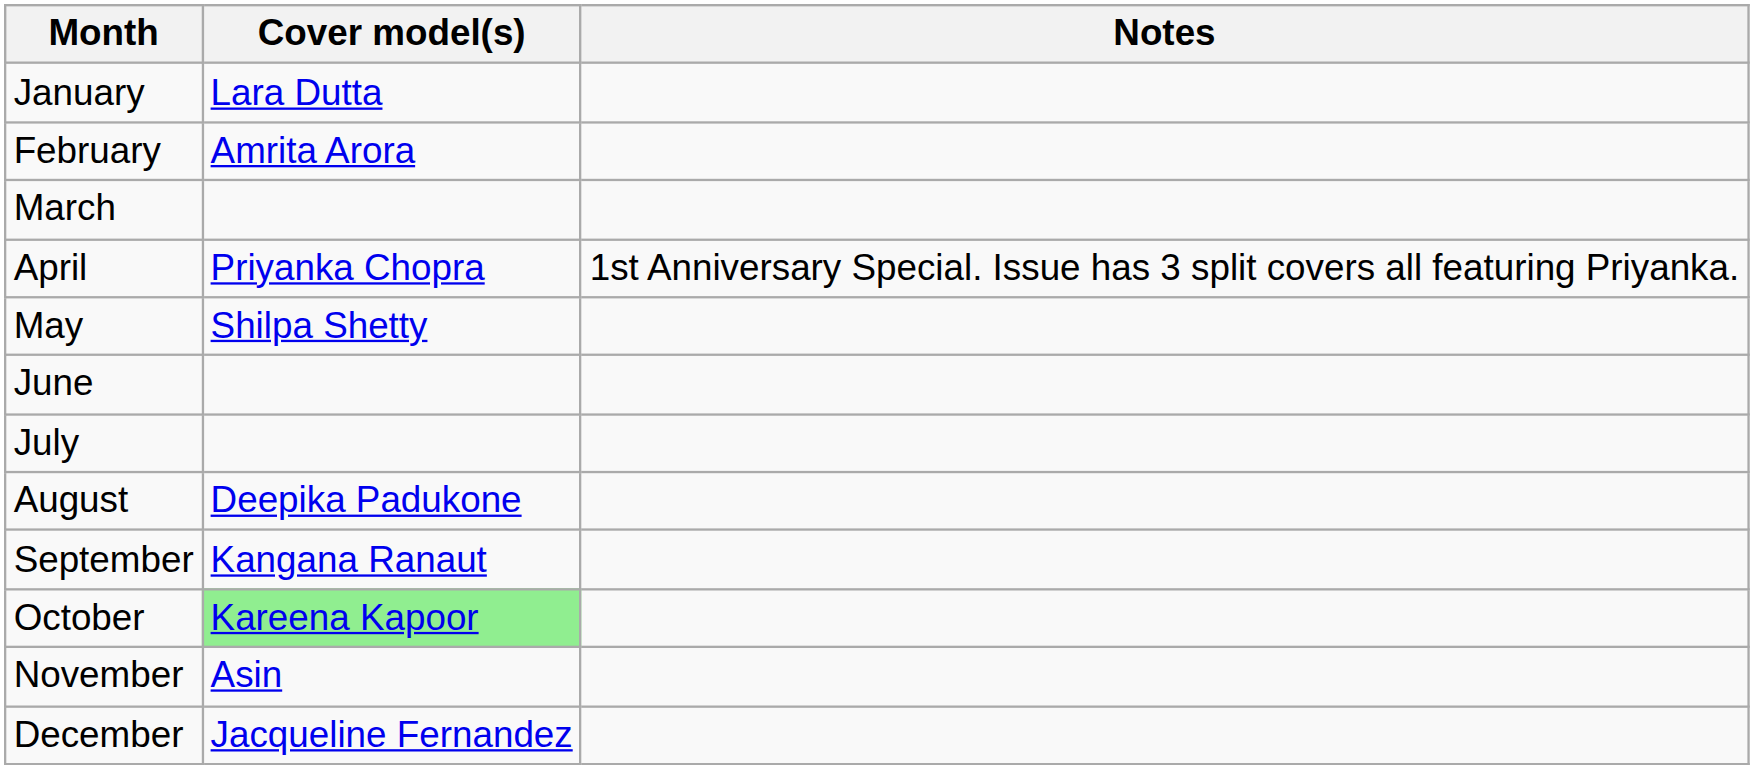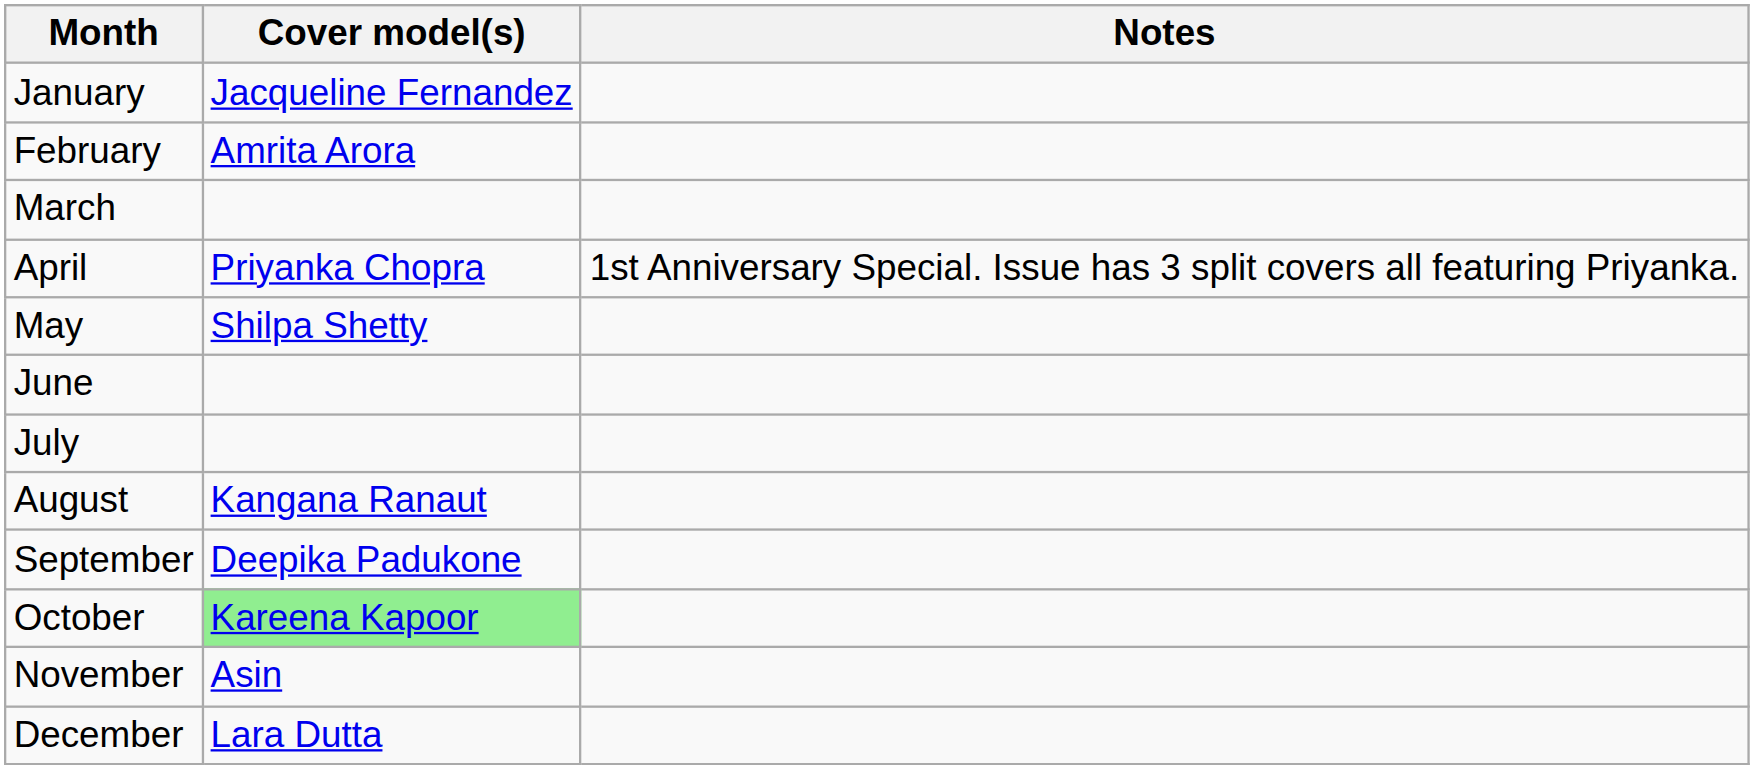January | Cover model(s): Lara Dutta -> Jacqueline Fernandez
August | Cover model(s): Deepika Padukone -> Kangana Ranaut
September | Cover model(s): Kangana Ranaut -> Deepika Padukone
December | Cover model(s): Jacqueline Fernandez -> Lara Dutta
